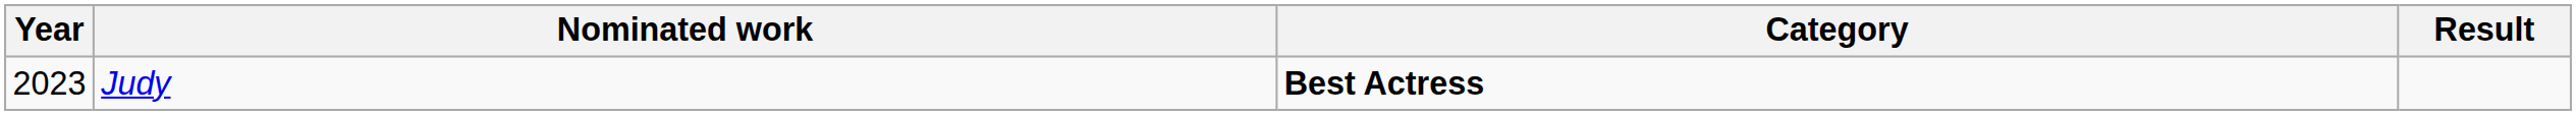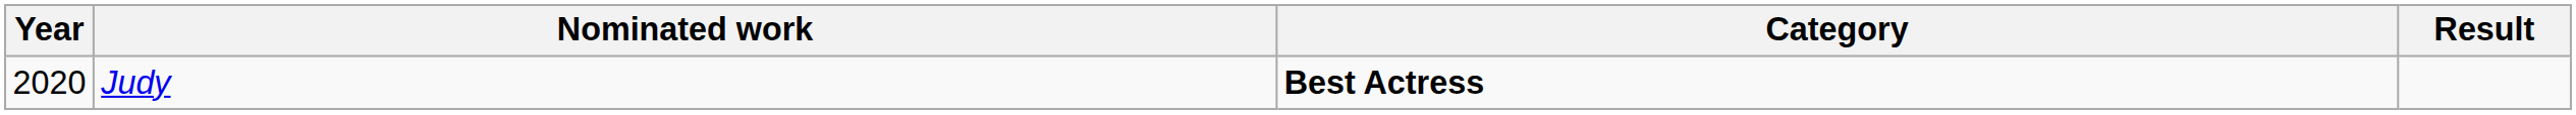Judy | Year: 2023 -> 2020
